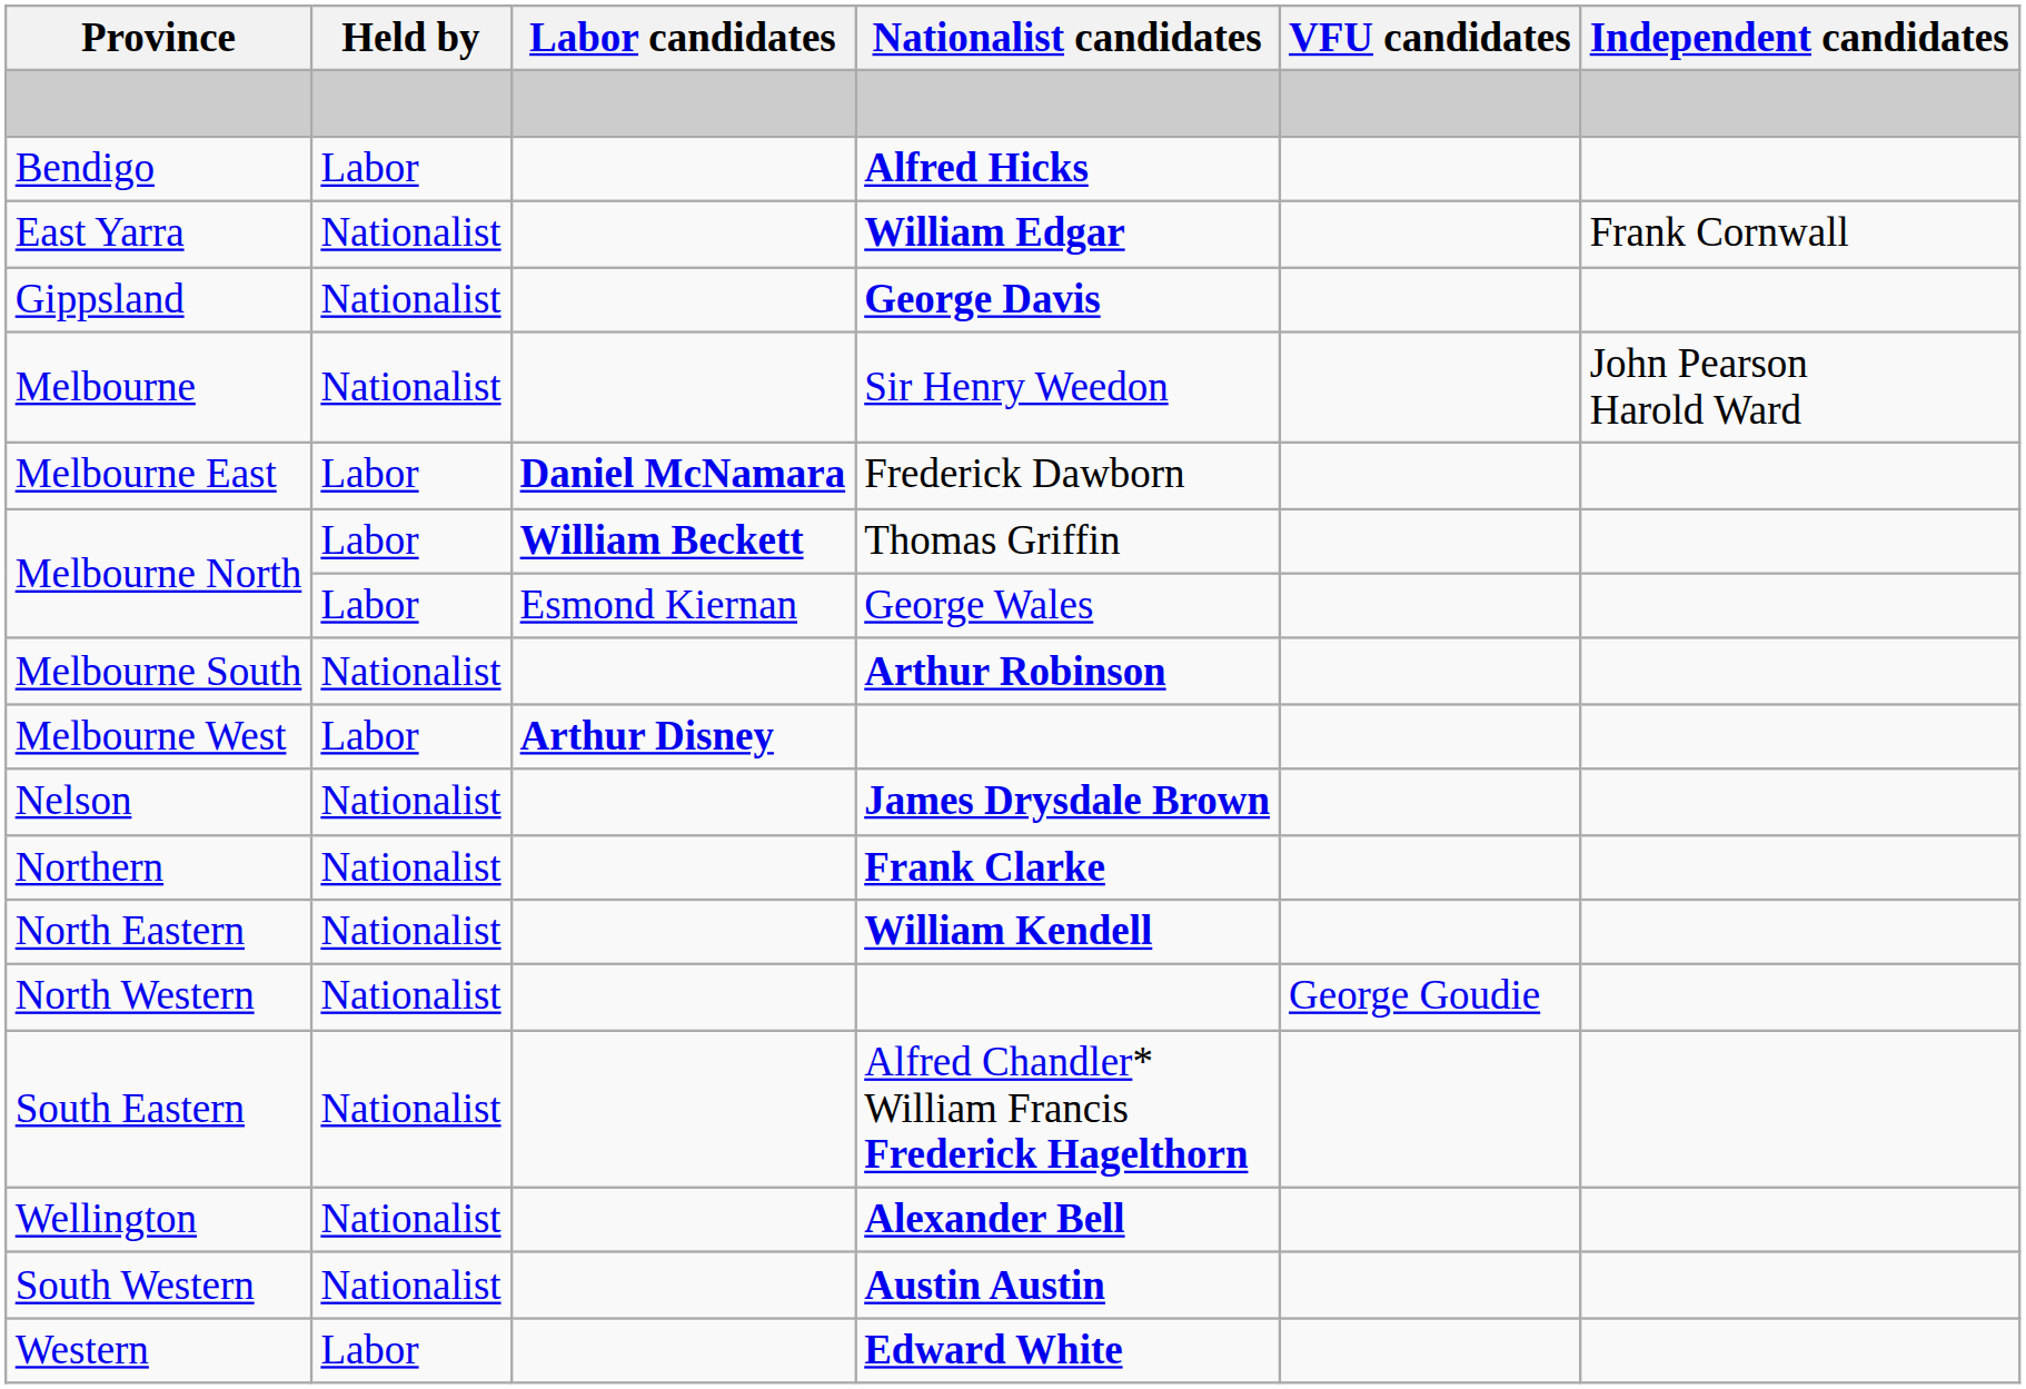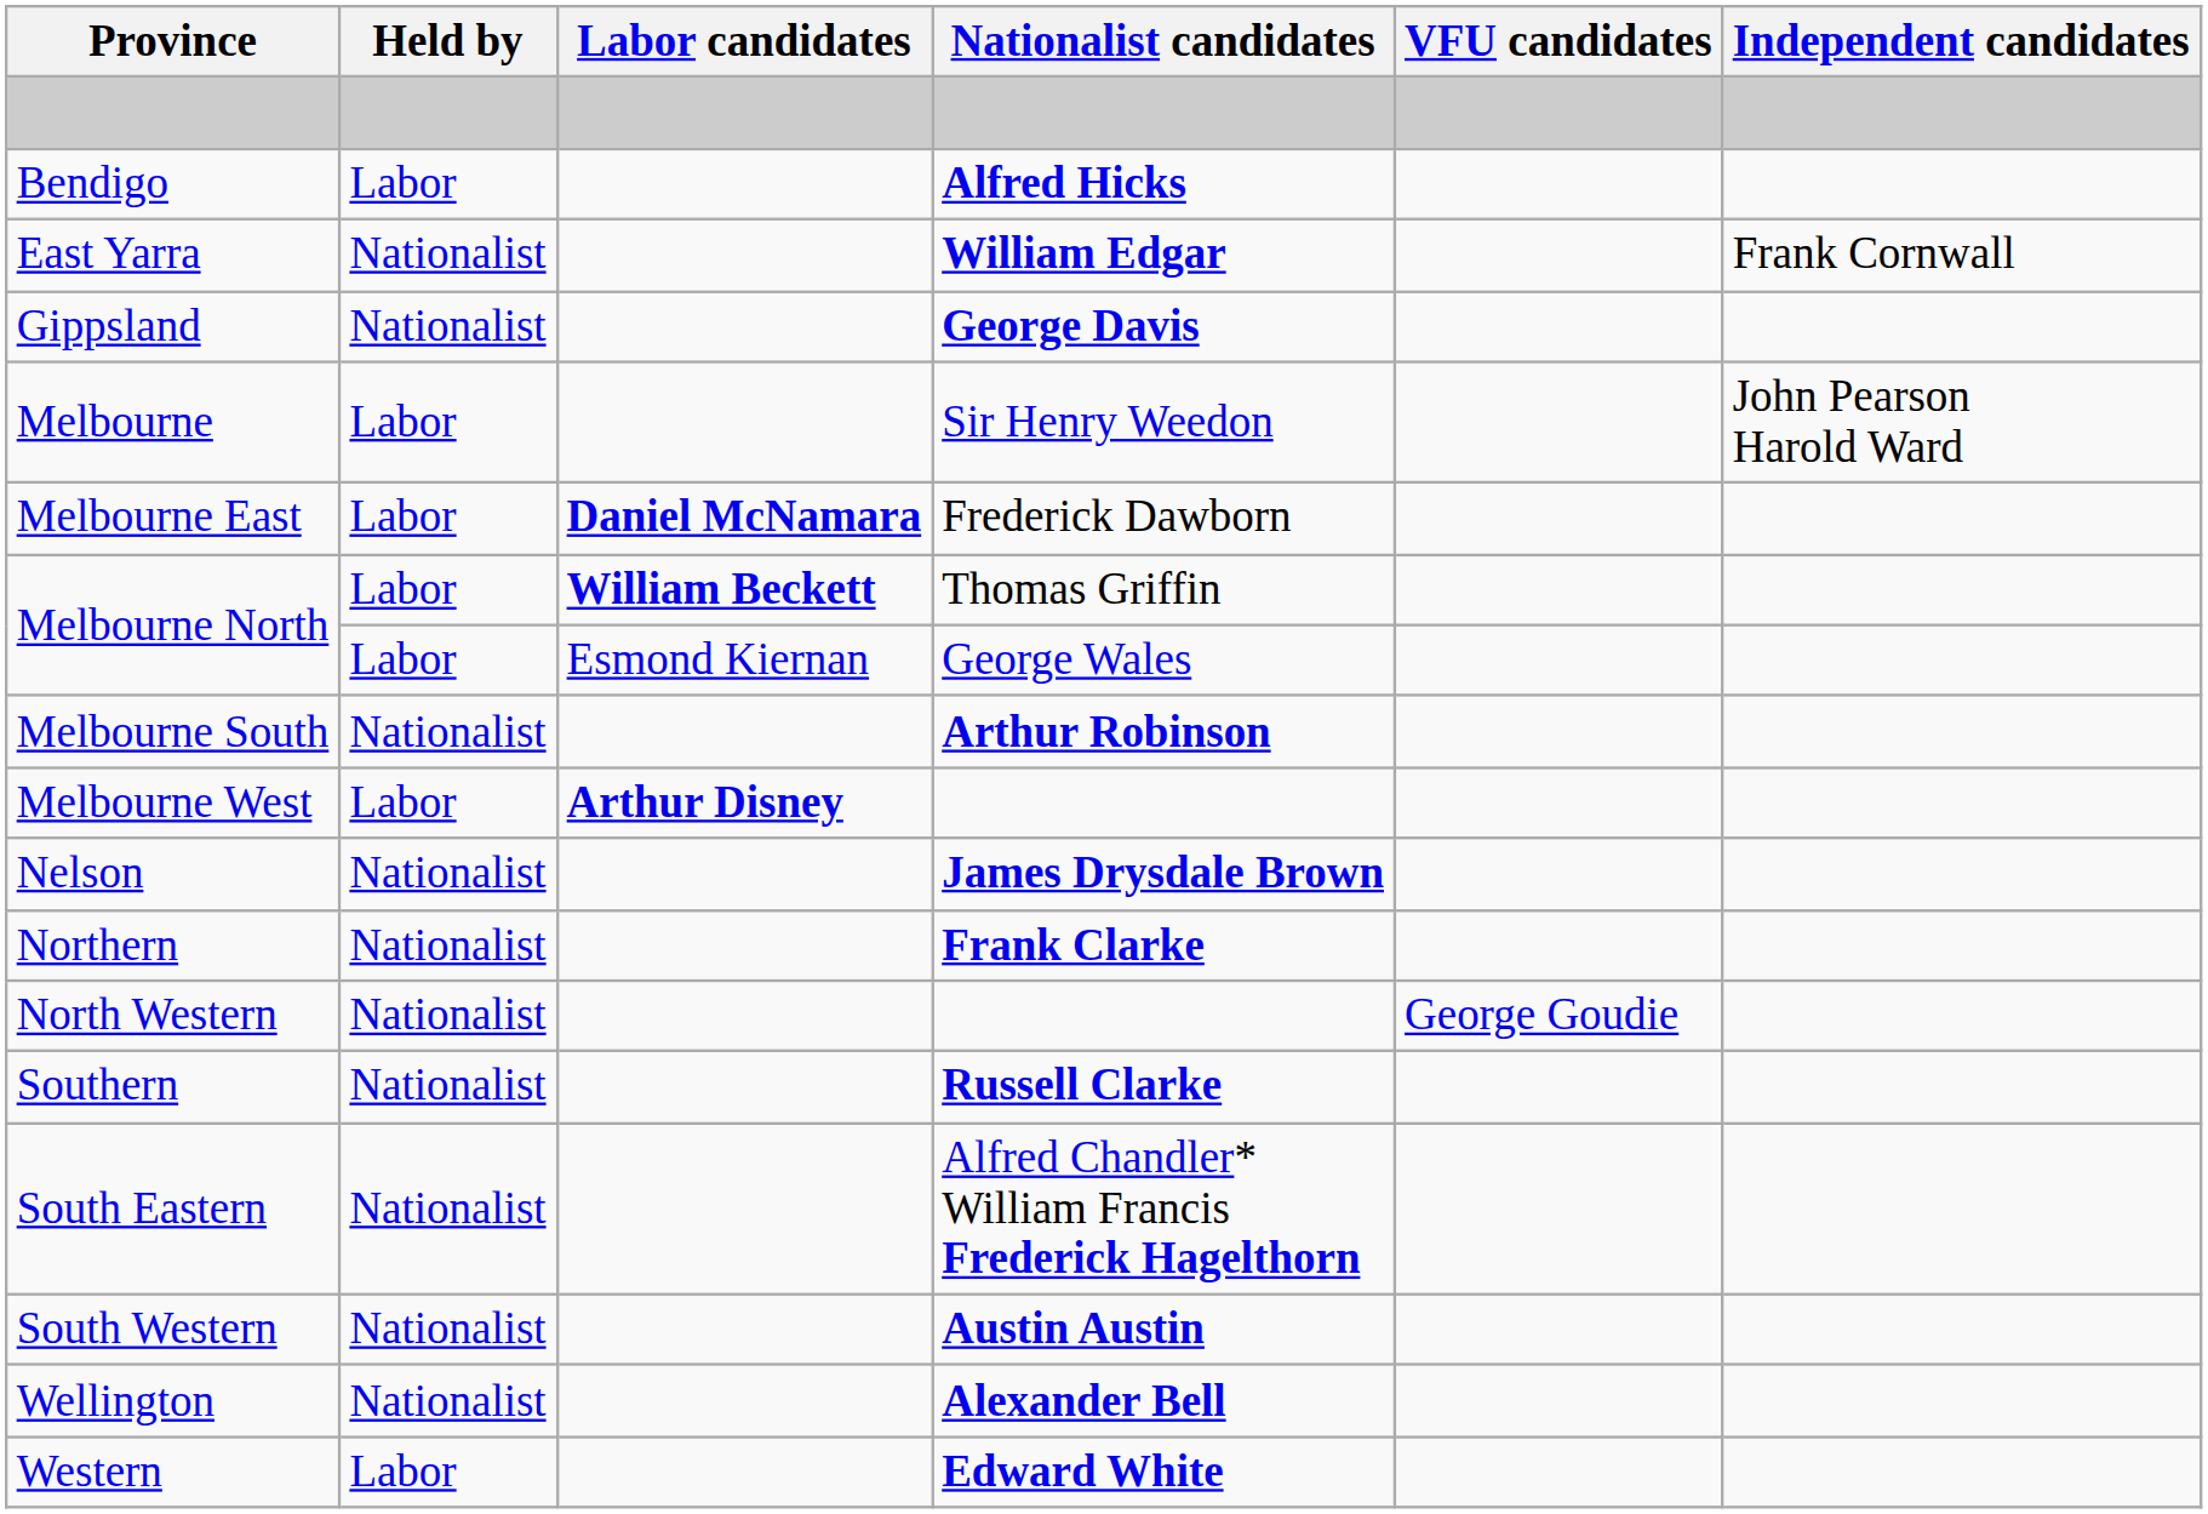Melbourne | Held by: Nationalist -> Labor
- row: North Eastern | Nationalist | William Kendell
+ row: Southern | Nationalist | Russell Clarke
rows swapped: South Western <-> Wellington
